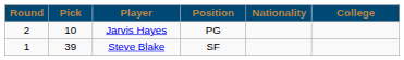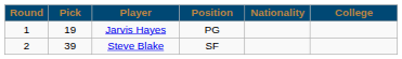Jarvis Hayes | Round: 2 -> 1
Jarvis Hayes | Pick: 10 -> 19
Steve Blake | Round: 1 -> 2
